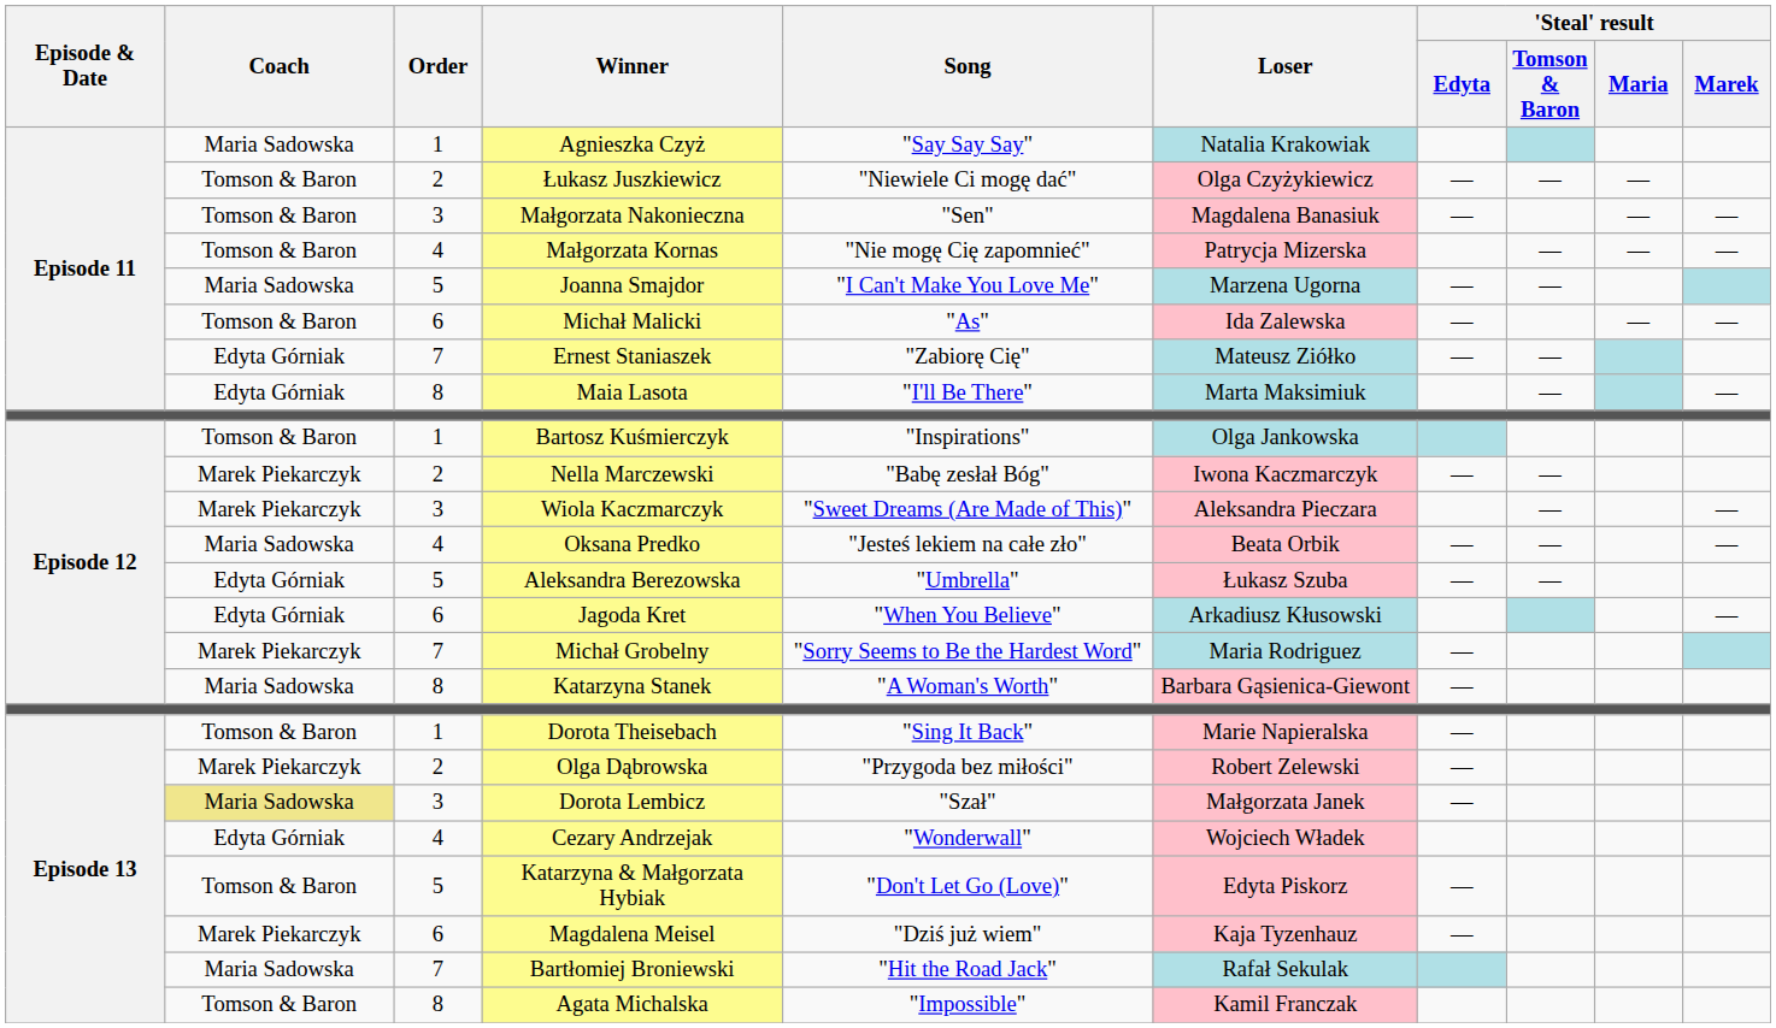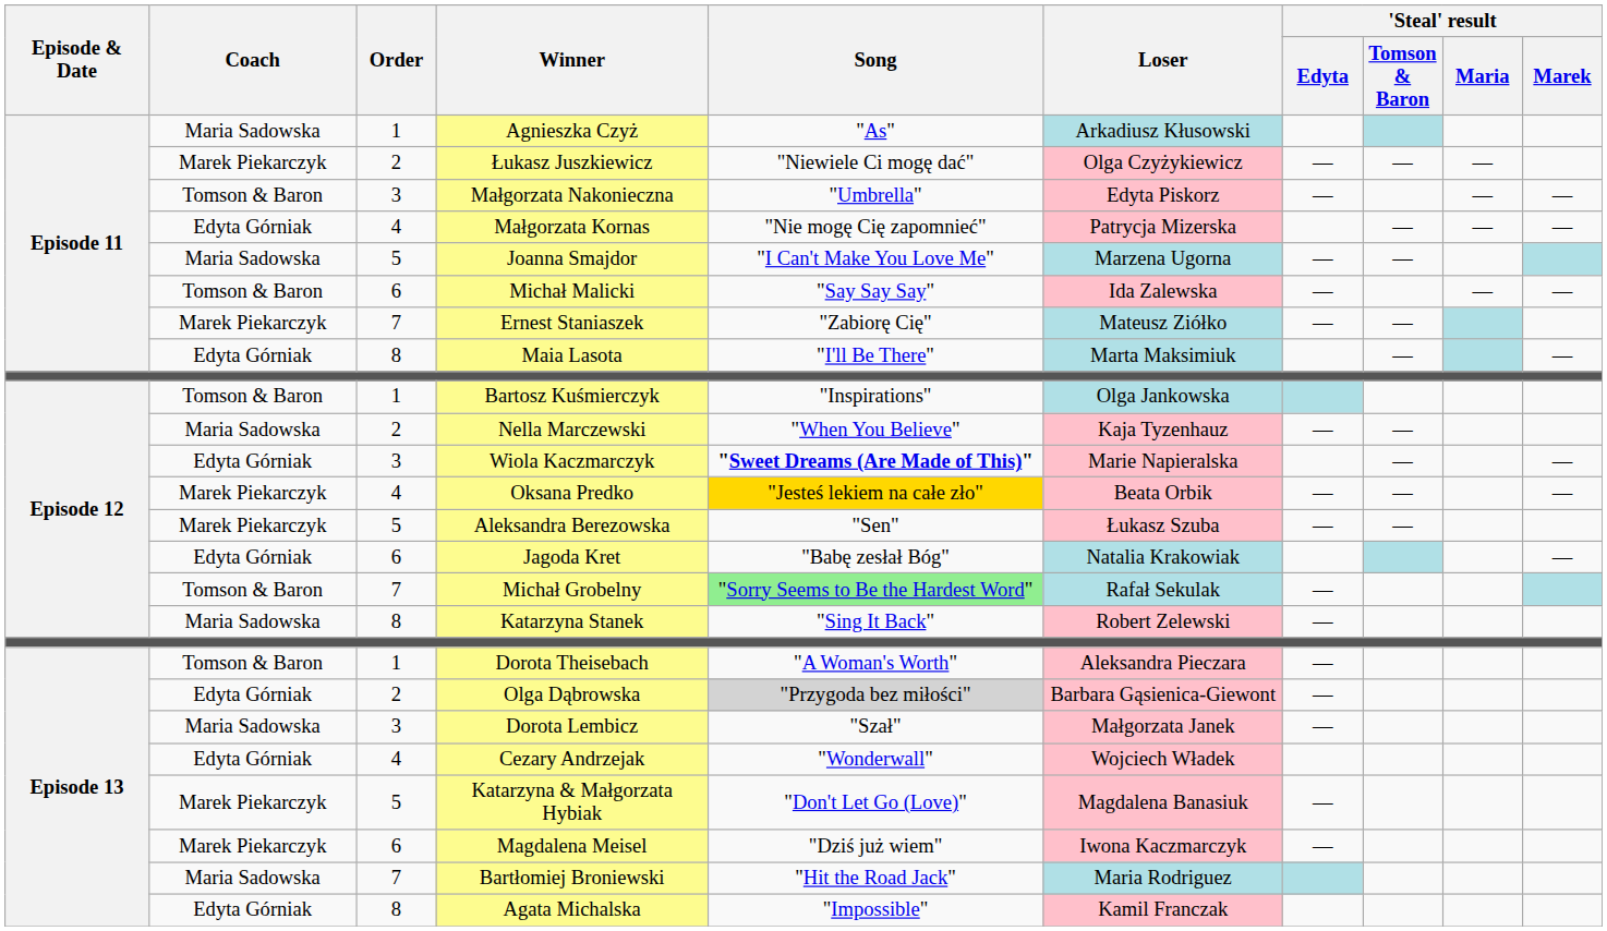Agnieszka Czyż | Song: "Say Say Say" -> "As"
Agnieszka Czyż | Loser: Natalia Krakowiak -> Arkadiusz Kłusowski
Łukasz Juszkiewicz | Coach: Tomson & Baron -> Marek Piekarczyk
Małgorzata Nakonieczna | Song: "Sen" -> "Umbrella"
Małgorzata Nakonieczna | Loser: Magdalena Banasiuk -> Edyta Piskorz
Małgorzata Kornas | Coach: Tomson & Baron -> Edyta Górniak
Michał Malicki | Song: "As" -> "Say Say Say"
Ernest Staniaszek | Coach: Edyta Górniak -> Marek Piekarczyk
Nella Marczewski | Coach: Marek Piekarczyk -> Maria Sadowska
Nella Marczewski | Song: "Babę zesłał Bóg" -> "When You Believe"
Nella Marczewski | Loser: Iwona Kaczmarczyk -> Kaja Tyzenhauz
Wiola Kaczmarczyk | Coach: Marek Piekarczyk -> Edyta Górniak
Wiola Kaczmarczyk | Song: normal -> bold
Wiola Kaczmarczyk | Loser: Aleksandra Pieczara -> Marie Napieralska
Oksana Predko | Coach: Maria Sadowska -> Marek Piekarczyk
Oksana Predko | Song: no background -> gold background
Aleksandra Berezowska | Coach: Edyta Górniak -> Marek Piekarczyk
Aleksandra Berezowska | Song: "Umbrella" -> "Sen"
Jagoda Kret | Song: "When You Believe" -> "Babę zesłał Bóg"
Jagoda Kret | Loser: Arkadiusz Kłusowski -> Natalia Krakowiak
Michał Grobelny | Coach: Marek Piekarczyk -> Tomson & Baron
Michał Grobelny | Song: no background -> lightgreen background
Michał Grobelny | Loser: Maria Rodriguez -> Rafał Sekulak
Katarzyna Stanek | Song: "A Woman's Worth" -> "Sing It Back"
Katarzyna Stanek | Loser: Barbara Gąsienica-Giewont -> Robert Zelewski
Dorota Theisebach | Song: "Sing It Back" -> "A Woman's Worth"
Dorota Theisebach | Loser: Marie Napieralska -> Aleksandra Pieczara
Olga Dąbrowska | Coach: Marek Piekarczyk -> Edyta Górniak
Olga Dąbrowska | Song: no background -> lightgrey background
Olga Dąbrowska | Loser: Robert Zelewski -> Barbara Gąsienica-Giewont
Dorota Lembicz | Coach: khaki background -> no background
Katarzyna & Małgorzata Hybiak | Coach: Tomson & Baron -> Marek Piekarczyk
Katarzyna & Małgorzata Hybiak | Loser: Edyta Piskorz -> Magdalena Banasiuk
Magdalena Meisel | Loser: Kaja Tyzenhauz -> Iwona Kaczmarczyk
Bartłomiej Broniewski | Loser: Rafał Sekulak -> Maria Rodriguez
Agata Michalska | Coach: Tomson & Baron -> Edyta Górniak
